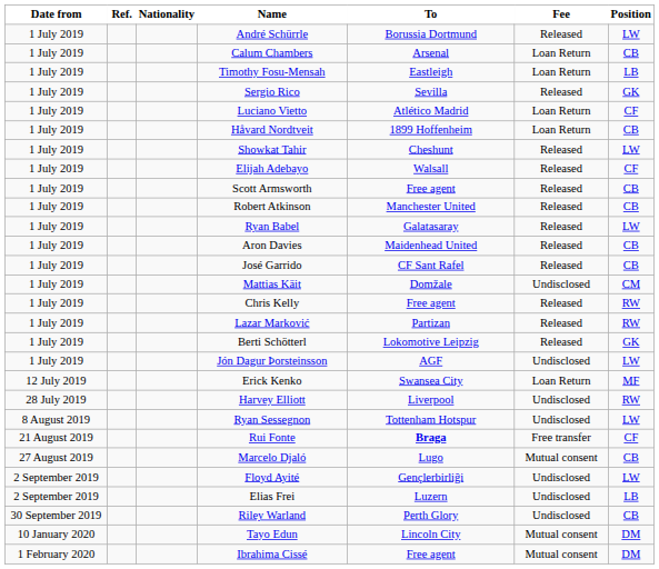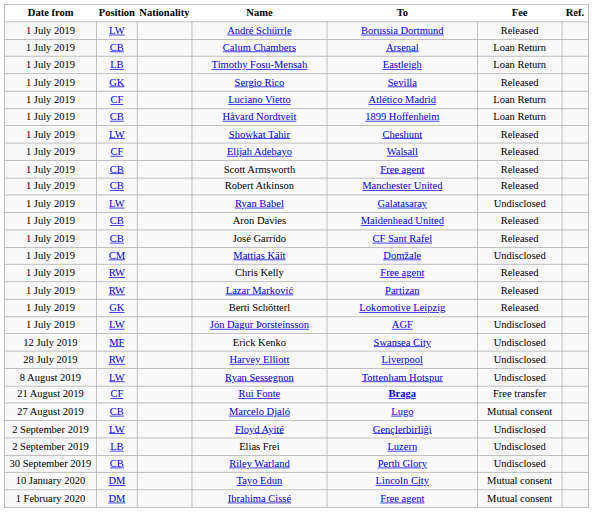columns swapped: Position <-> Ref.
Ryan Babel | Fee: Released -> Undisclosed
Erick Kenko | Fee: Loan Return -> Undisclosed
